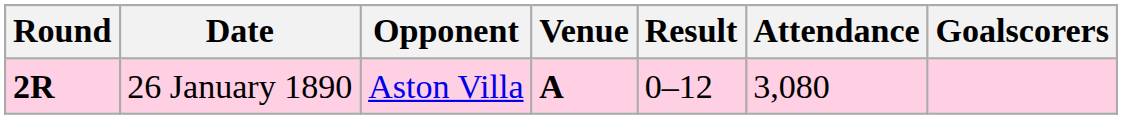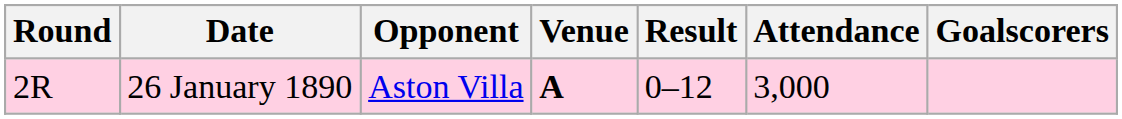26 January 1890 | Round: bold -> normal
26 January 1890 | Attendance: 3,080 -> 3,000
